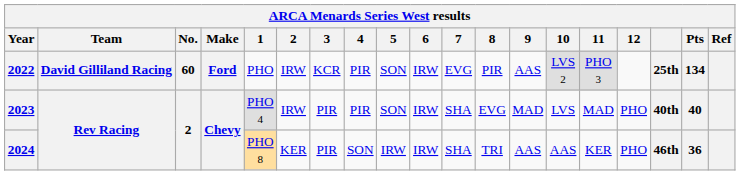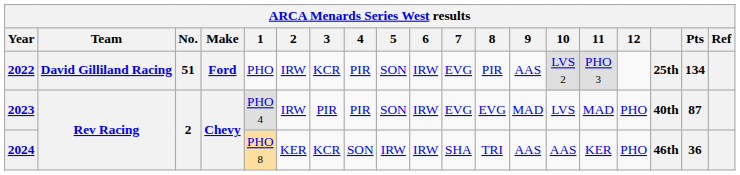2022 | No.: 60 -> 51
2023 | 7: SHA -> EVG
2023 | Pts: 40 -> 87
2024 | 3: PIR -> KCR
